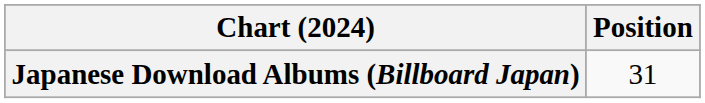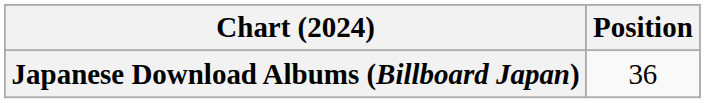Japanese Download Albums (Billboard Japan) | Position: 31 -> 36
